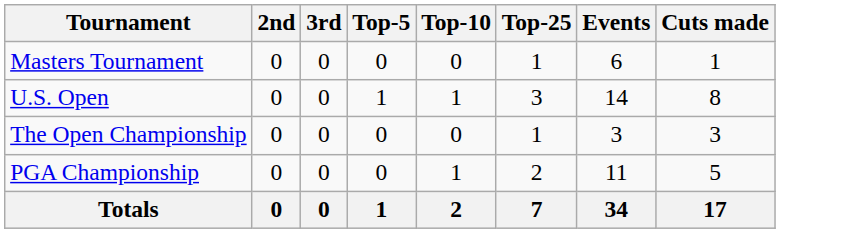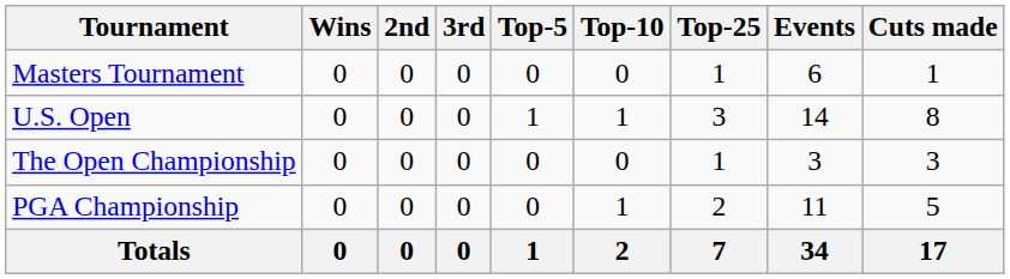+ column: Wins | 0 | 0 | 0 | 0 | 0
